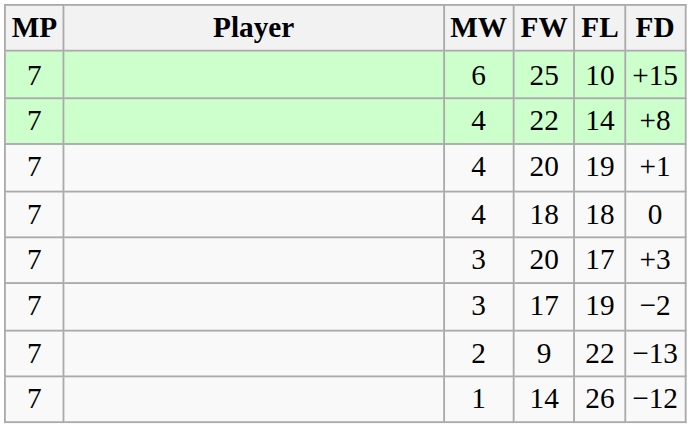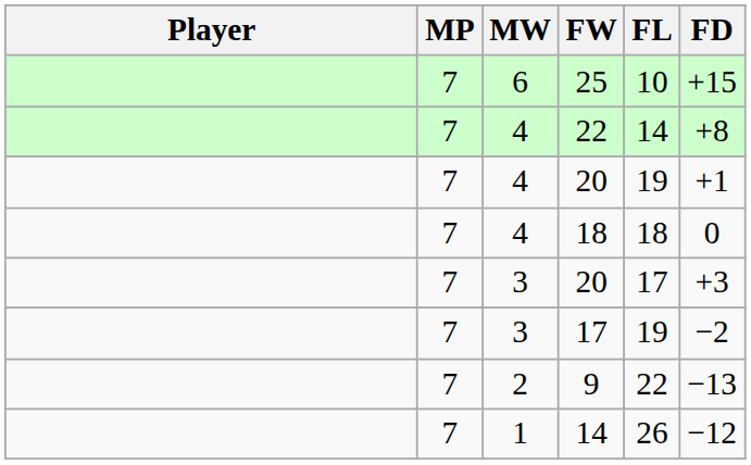columns swapped: Player <-> MP
